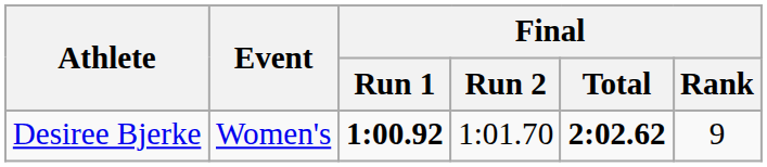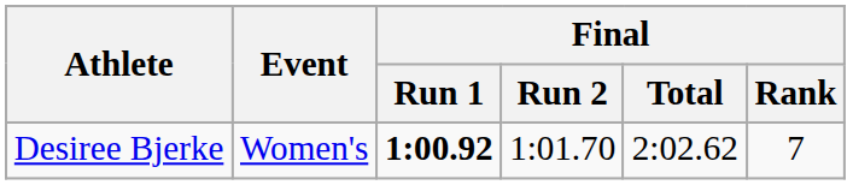Desiree Bjerke | Final / Total: bold -> normal
Desiree Bjerke | Final / Rank: 9 -> 7
